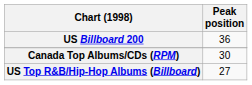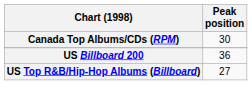rows swapped: Canada Top Albums/CDs (RPM) <-> US Billboard 200
